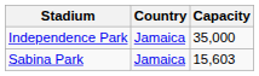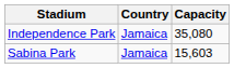Independence Park | Capacity: 35,000 -> 35,080
